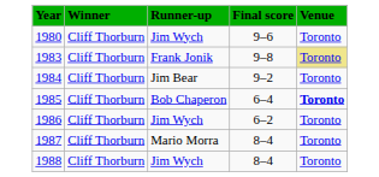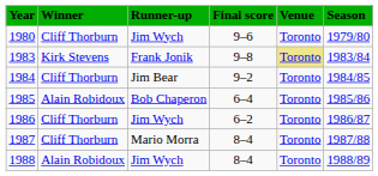+ column: Season | 1979/80 | 1983/84 | 1984/85 | 1985/86 | 1986/87 | 1987/88 | 1988/89
1983 | Winner: Cliff Thorburn -> Kirk Stevens
1985 | Winner: Cliff Thorburn -> Alain Robidoux
1985 | Venue: bold -> normal
1988 | Winner: Cliff Thorburn -> Alain Robidoux
